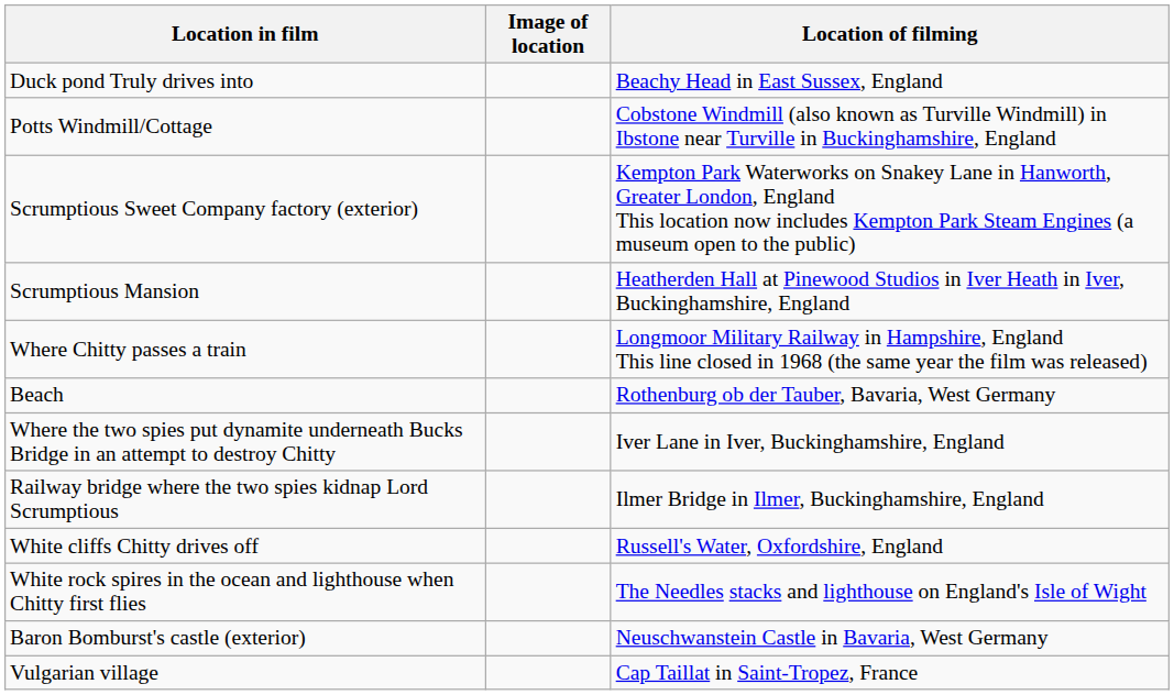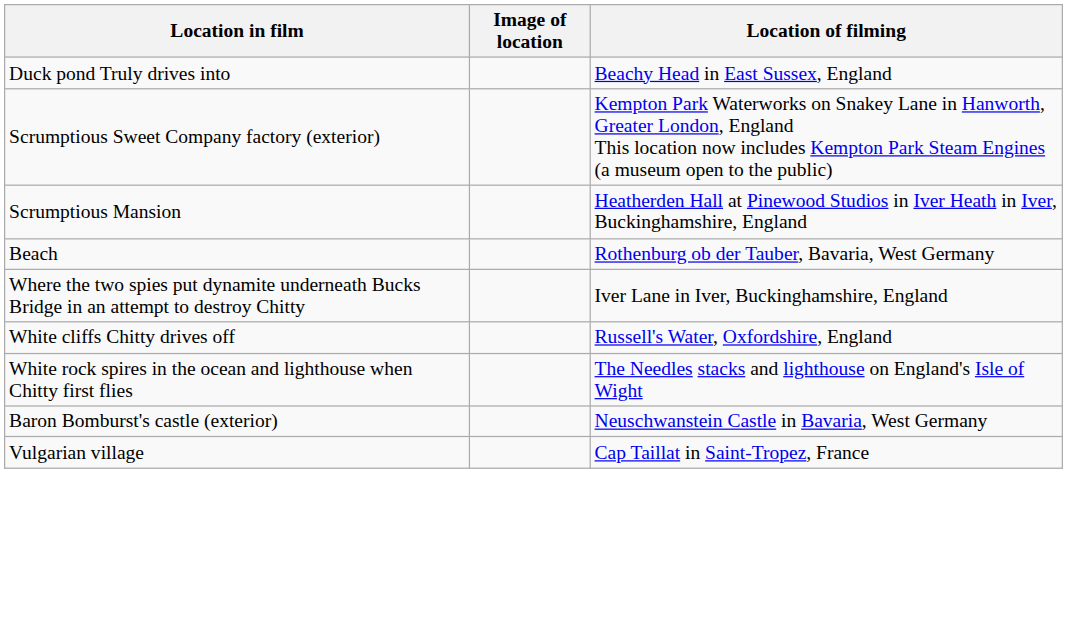- row: Potts Windmill/Cottage | Cobstone Windmill (also known as Turville Windmill) in Ibstone near Turville in Buckinghamshire, England
- row: Where Chitty passes a train | Longmoor Military Railway in Hampshire, England This line closed in 1968 (the same year the film was released)
- row: Railway bridge where the two spies kidnap Lord Scrumptious | Ilmer Bridge in Ilmer, Buckinghamshire, England
